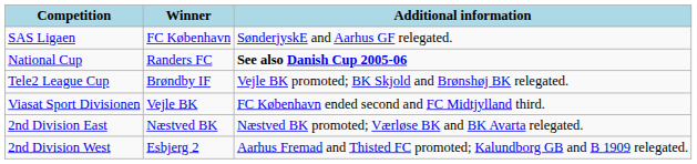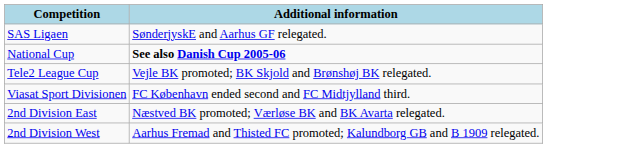- column: Winner | FC København | Randers FC | Brøndby IF | Vejle BK | Næstved BK | Esbjerg 2
